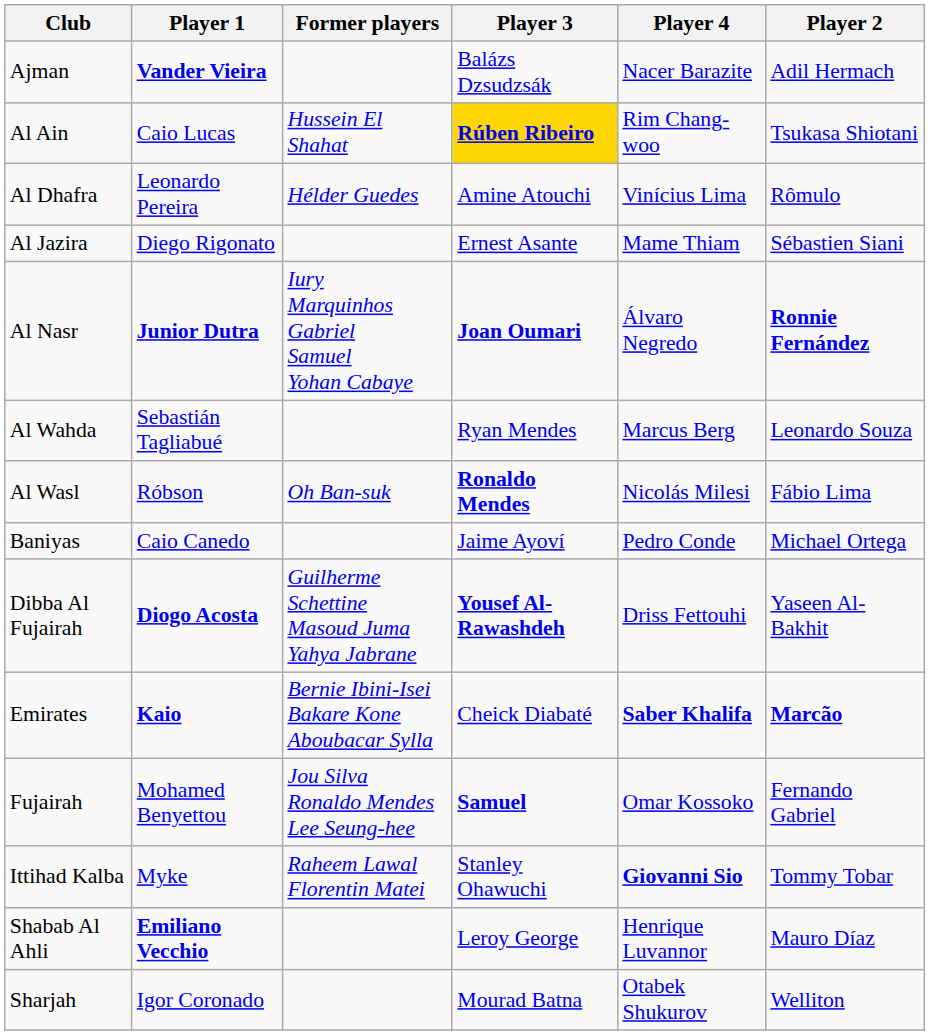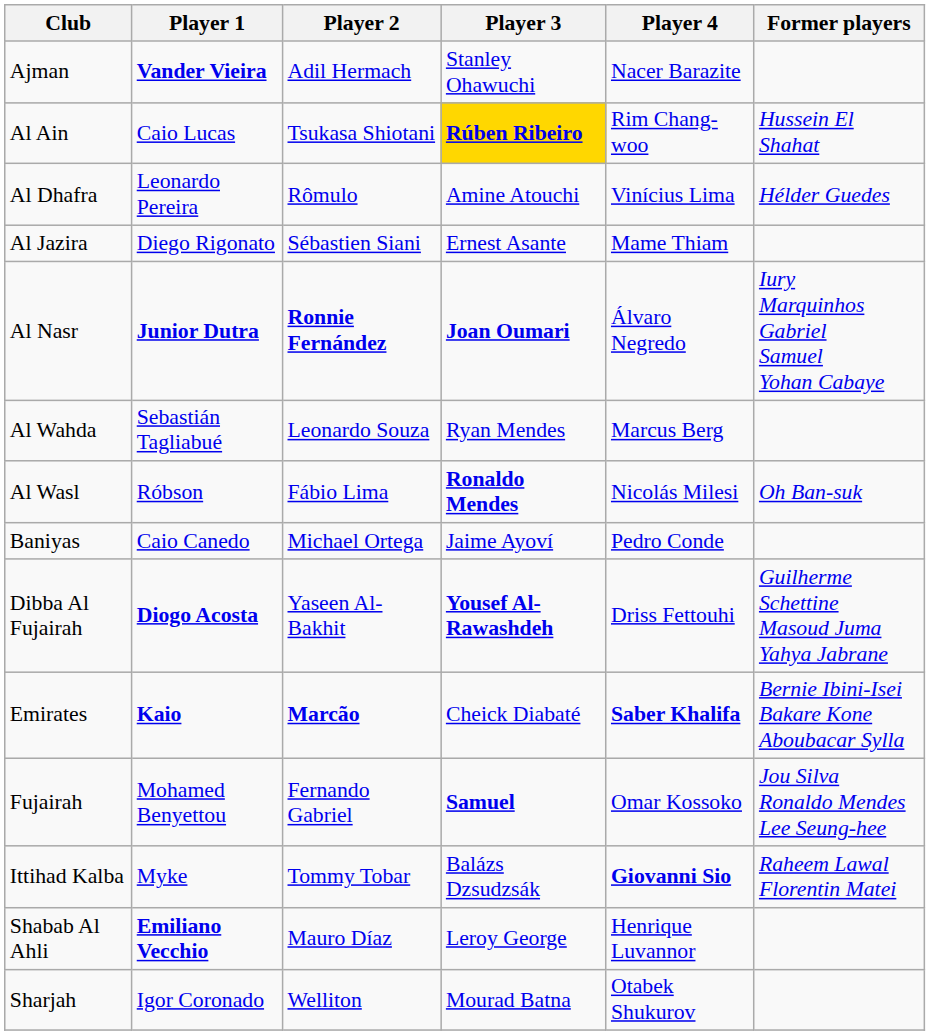columns swapped: Player 2 <-> Former players
Ajman | Player 3: Balázs Dzsudzsák -> Stanley Ohawuchi
Ittihad Kalba | Player 3: Stanley Ohawuchi -> Balázs Dzsudzsák
